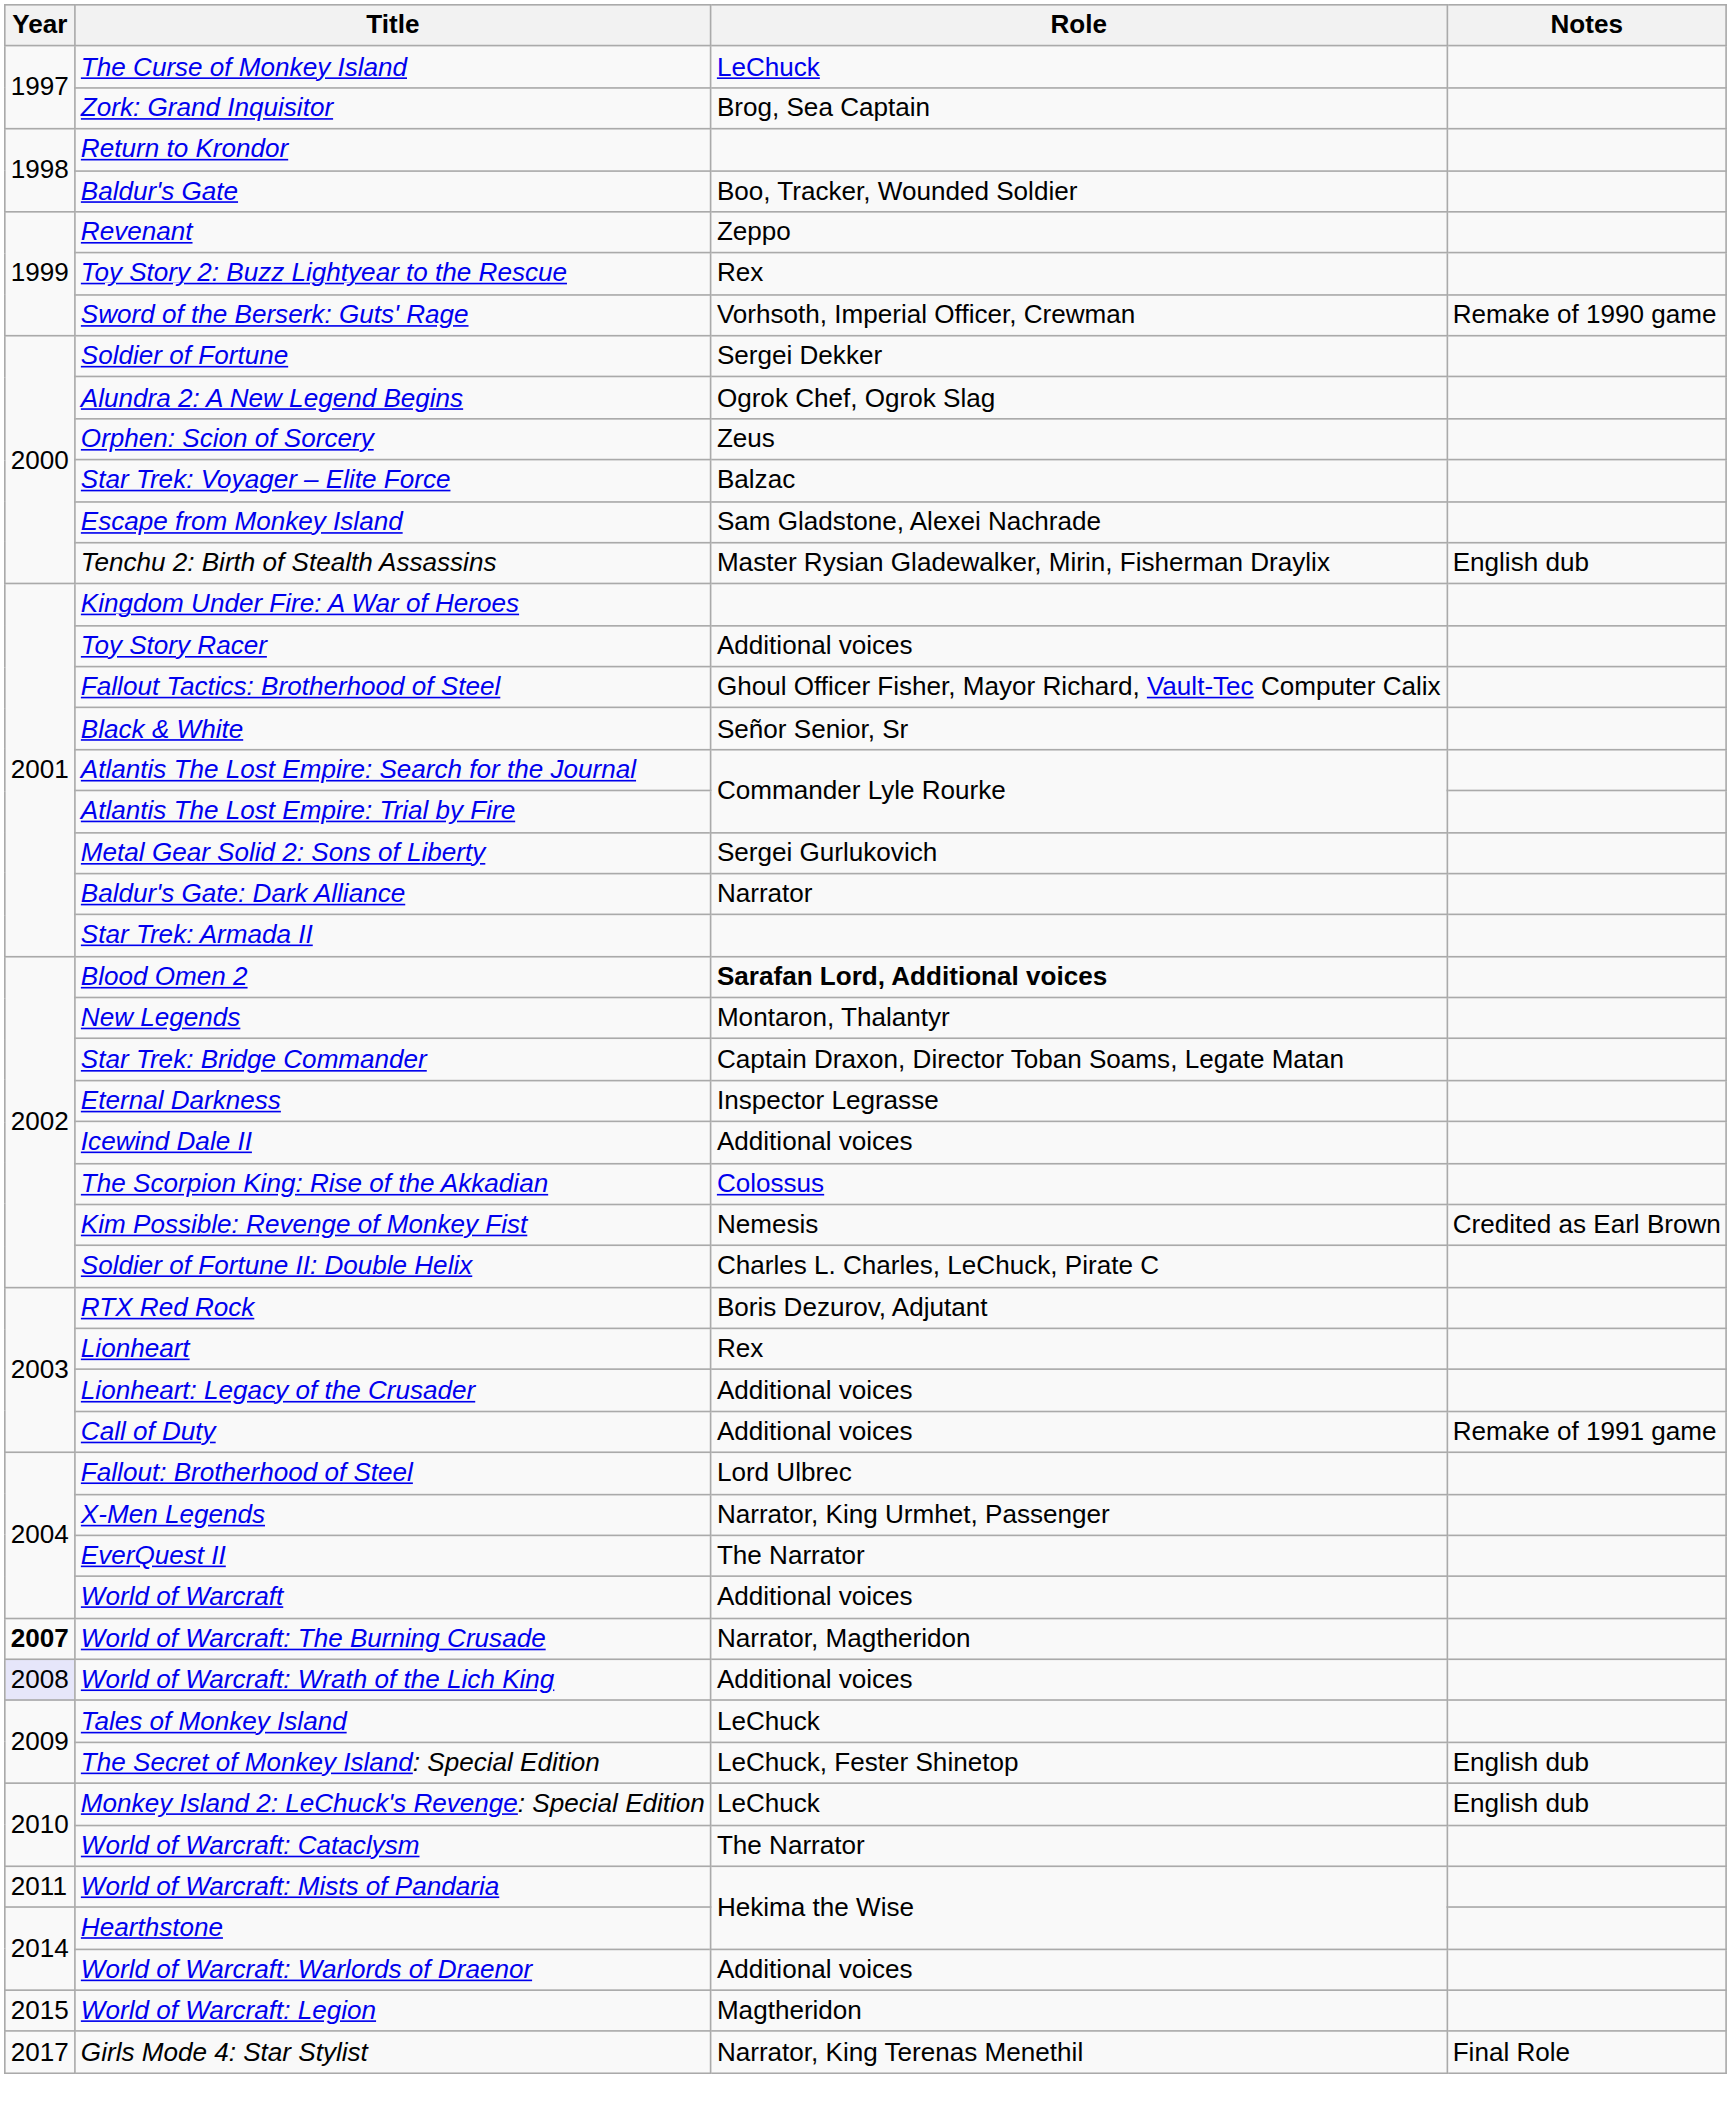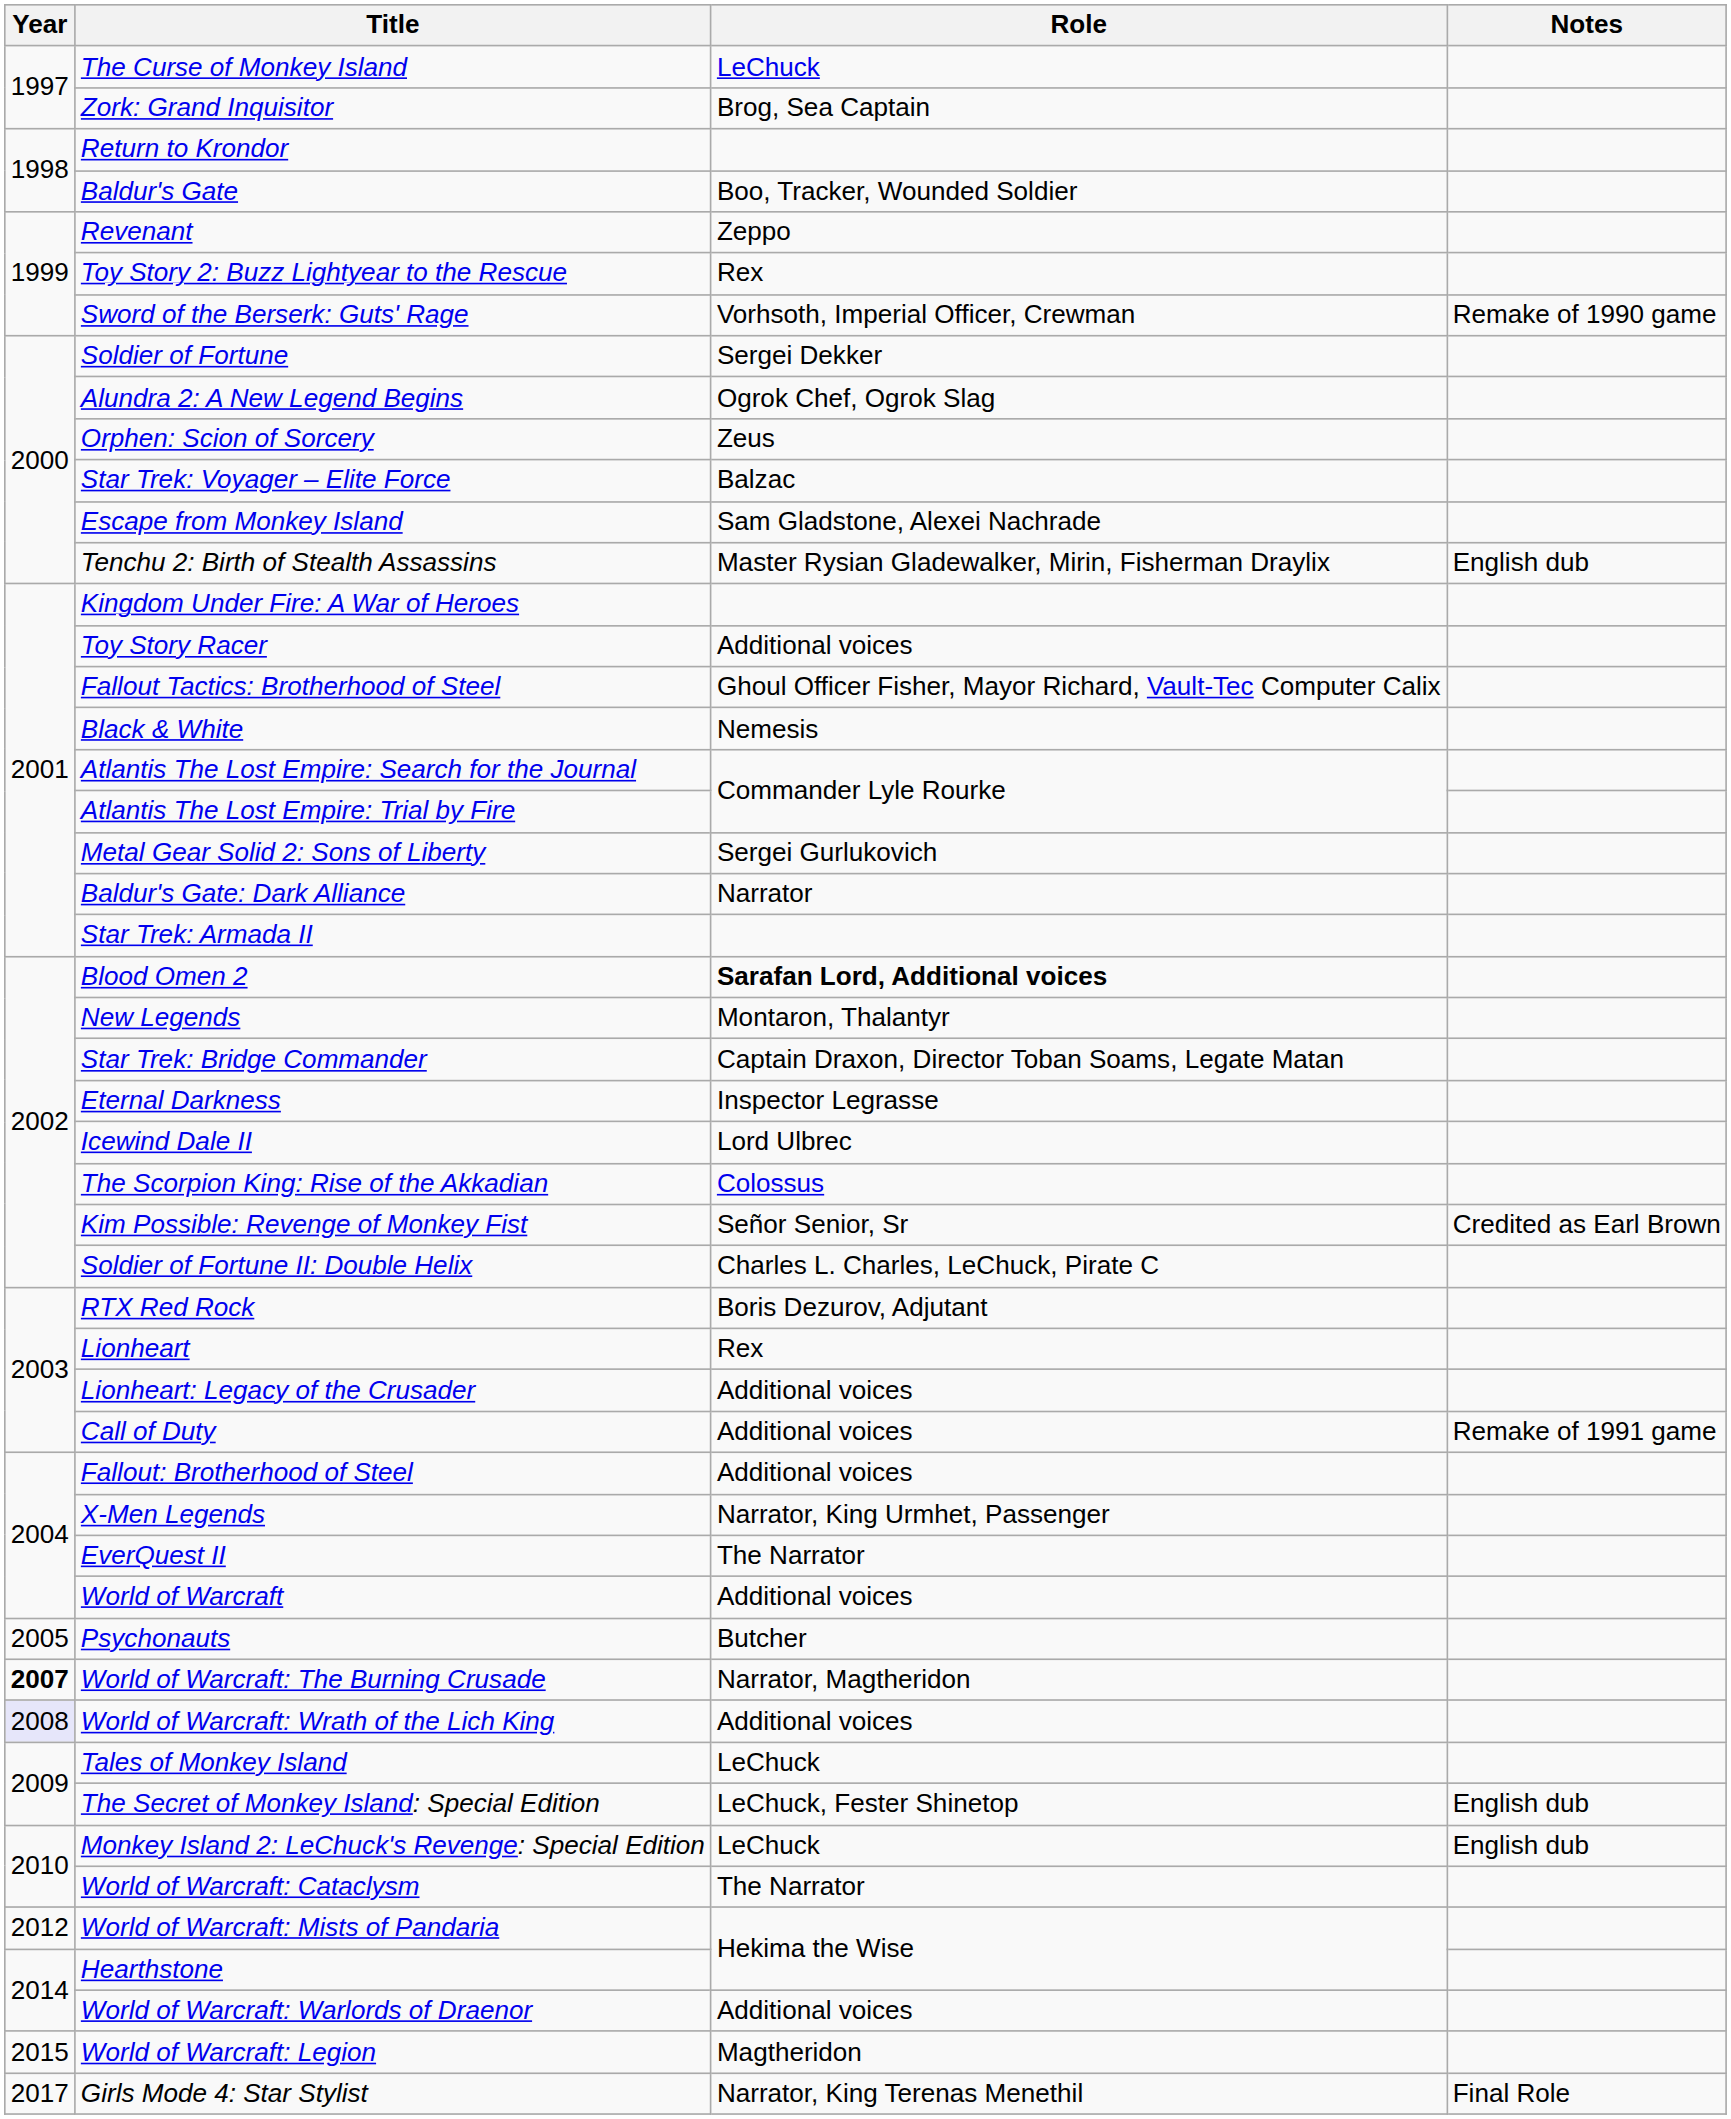Black & White | Role: Señor Senior, Sr -> Nemesis
Icewind Dale II | Role: Additional voices -> Lord Ulbrec
Kim Possible: Revenge of Monkey Fist | Role: Nemesis -> Señor Senior, Sr
Fallout: Brotherhood of Steel | Role: Lord Ulbrec -> Additional voices
+ row: 2005 | Psychonauts | Butcher
World of Warcraft: Mists of Pandaria | Year: 2011 -> 2012
